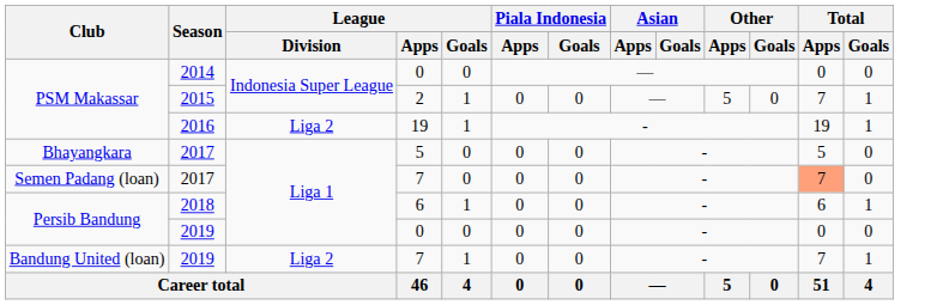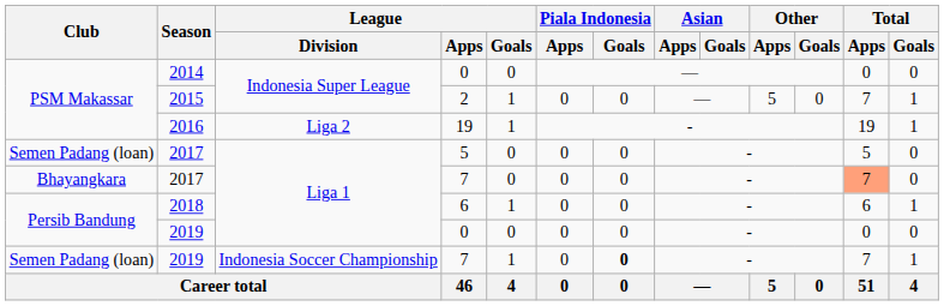2017 / 5 | Club: Bhayangkara -> Semen Padang (loan)
2017 / 7 | Club: Semen Padang (loan) -> Bhayangkara
2019 / 7 | Club: Bandung United (loan) -> Semen Padang (loan)
2019 / 7 | League / Division: Liga 2 -> Indonesia Soccer Championship
2019 / 7 | Piala Indonesia / Goals: normal -> bold
